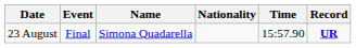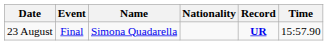columns swapped: Time <-> Record
